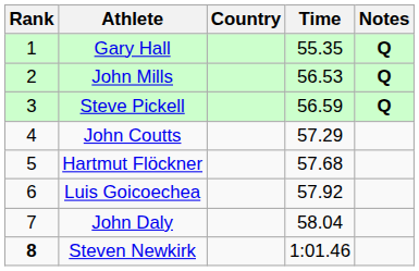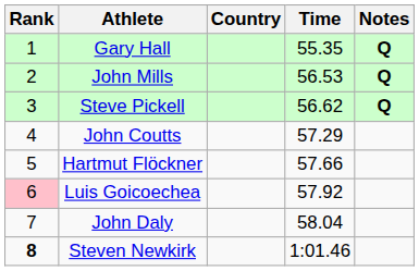Steve Pickell | Time: 56.59 -> 56.62
Hartmut Flöckner | Time: 57.68 -> 57.66
Luis Goicoechea | Rank: no background -> pink background
